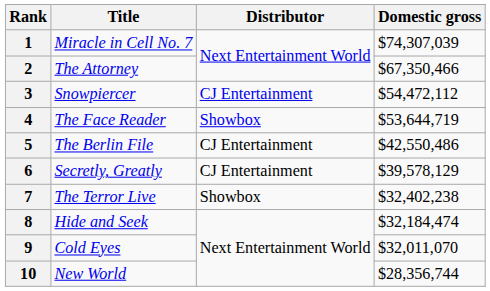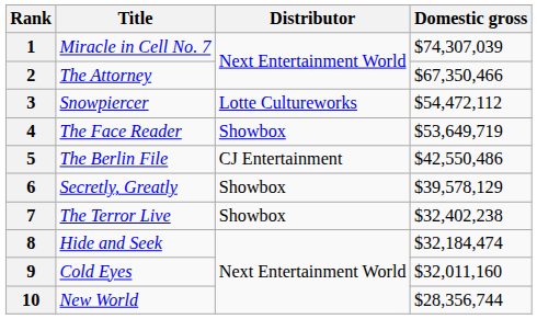3 | Distributor: CJ Entertainment -> Lotte Cultureworks
4 | Domestic gross: $53,644,719 -> $53,649,719
6 | Distributor: CJ Entertainment -> Showbox
9 | Domestic gross: $32,011,070 -> $32,011,160
